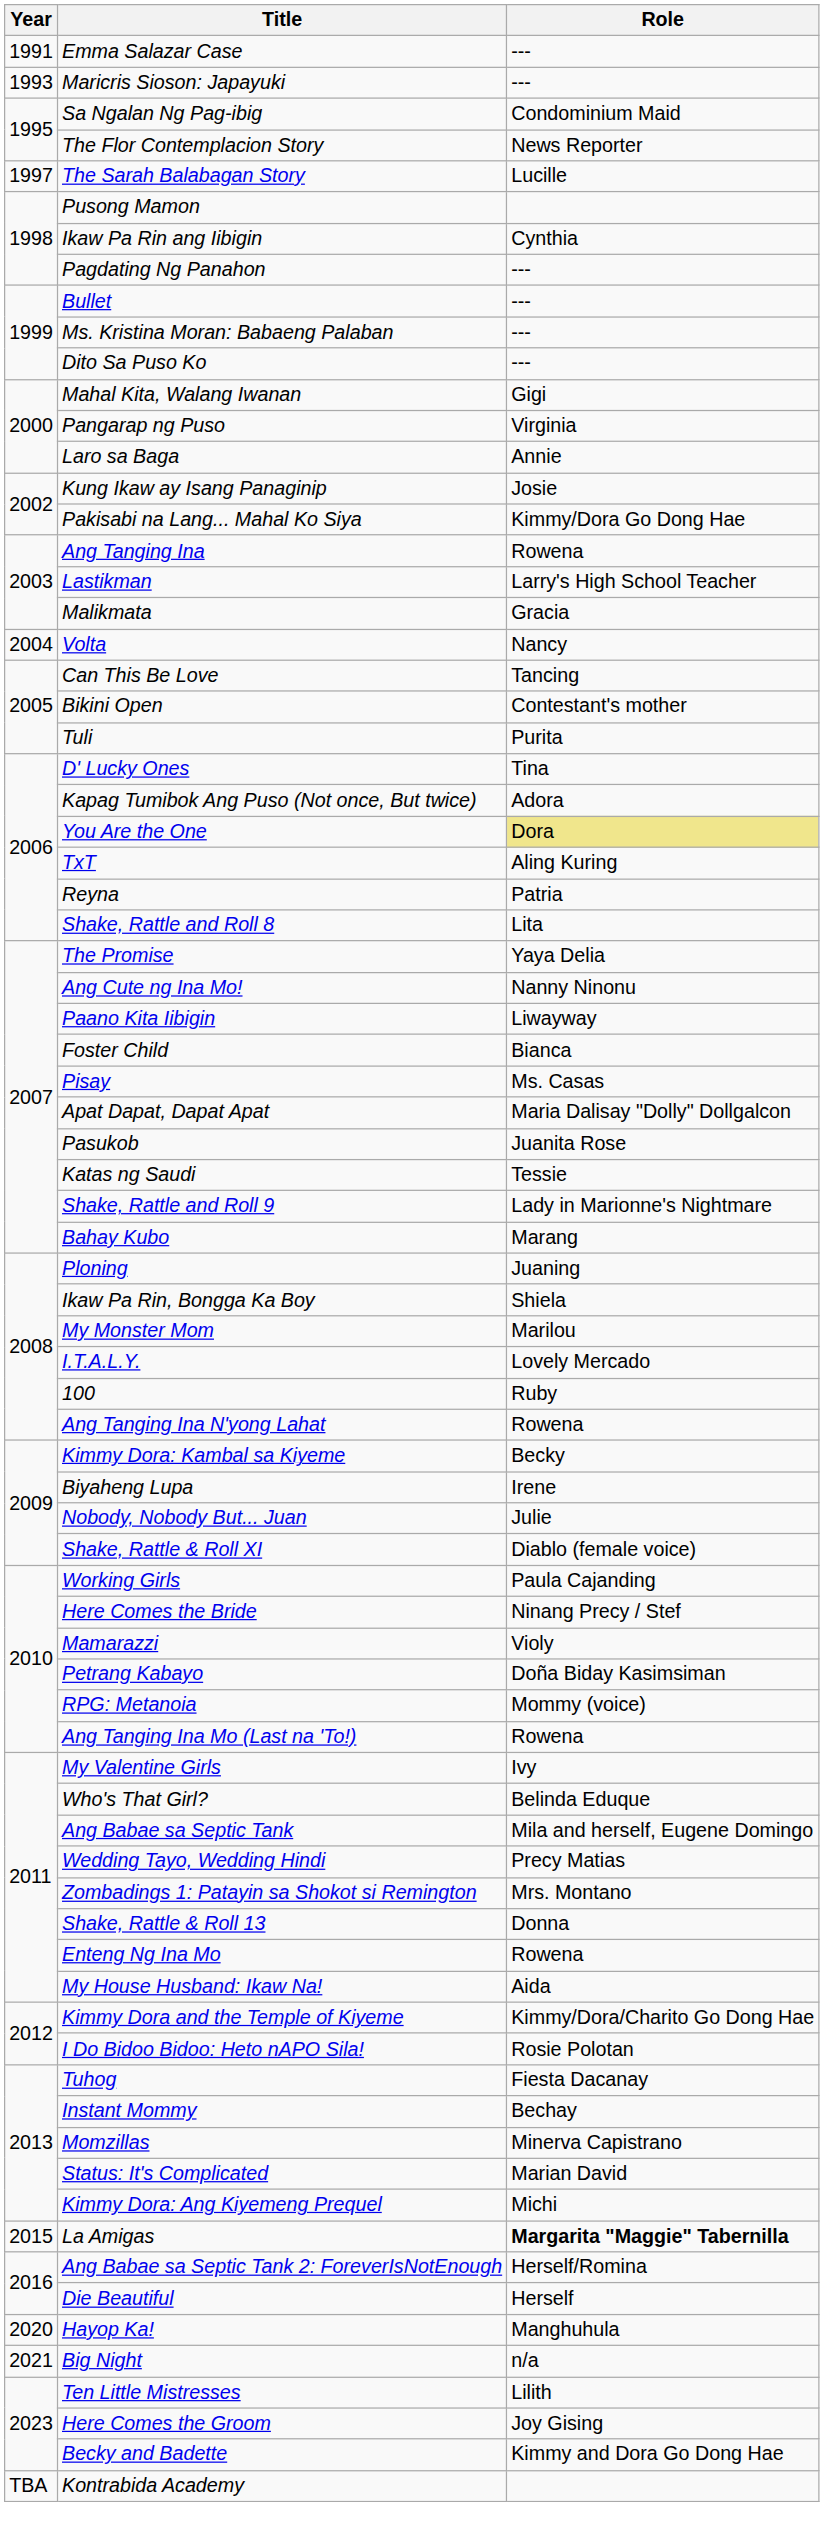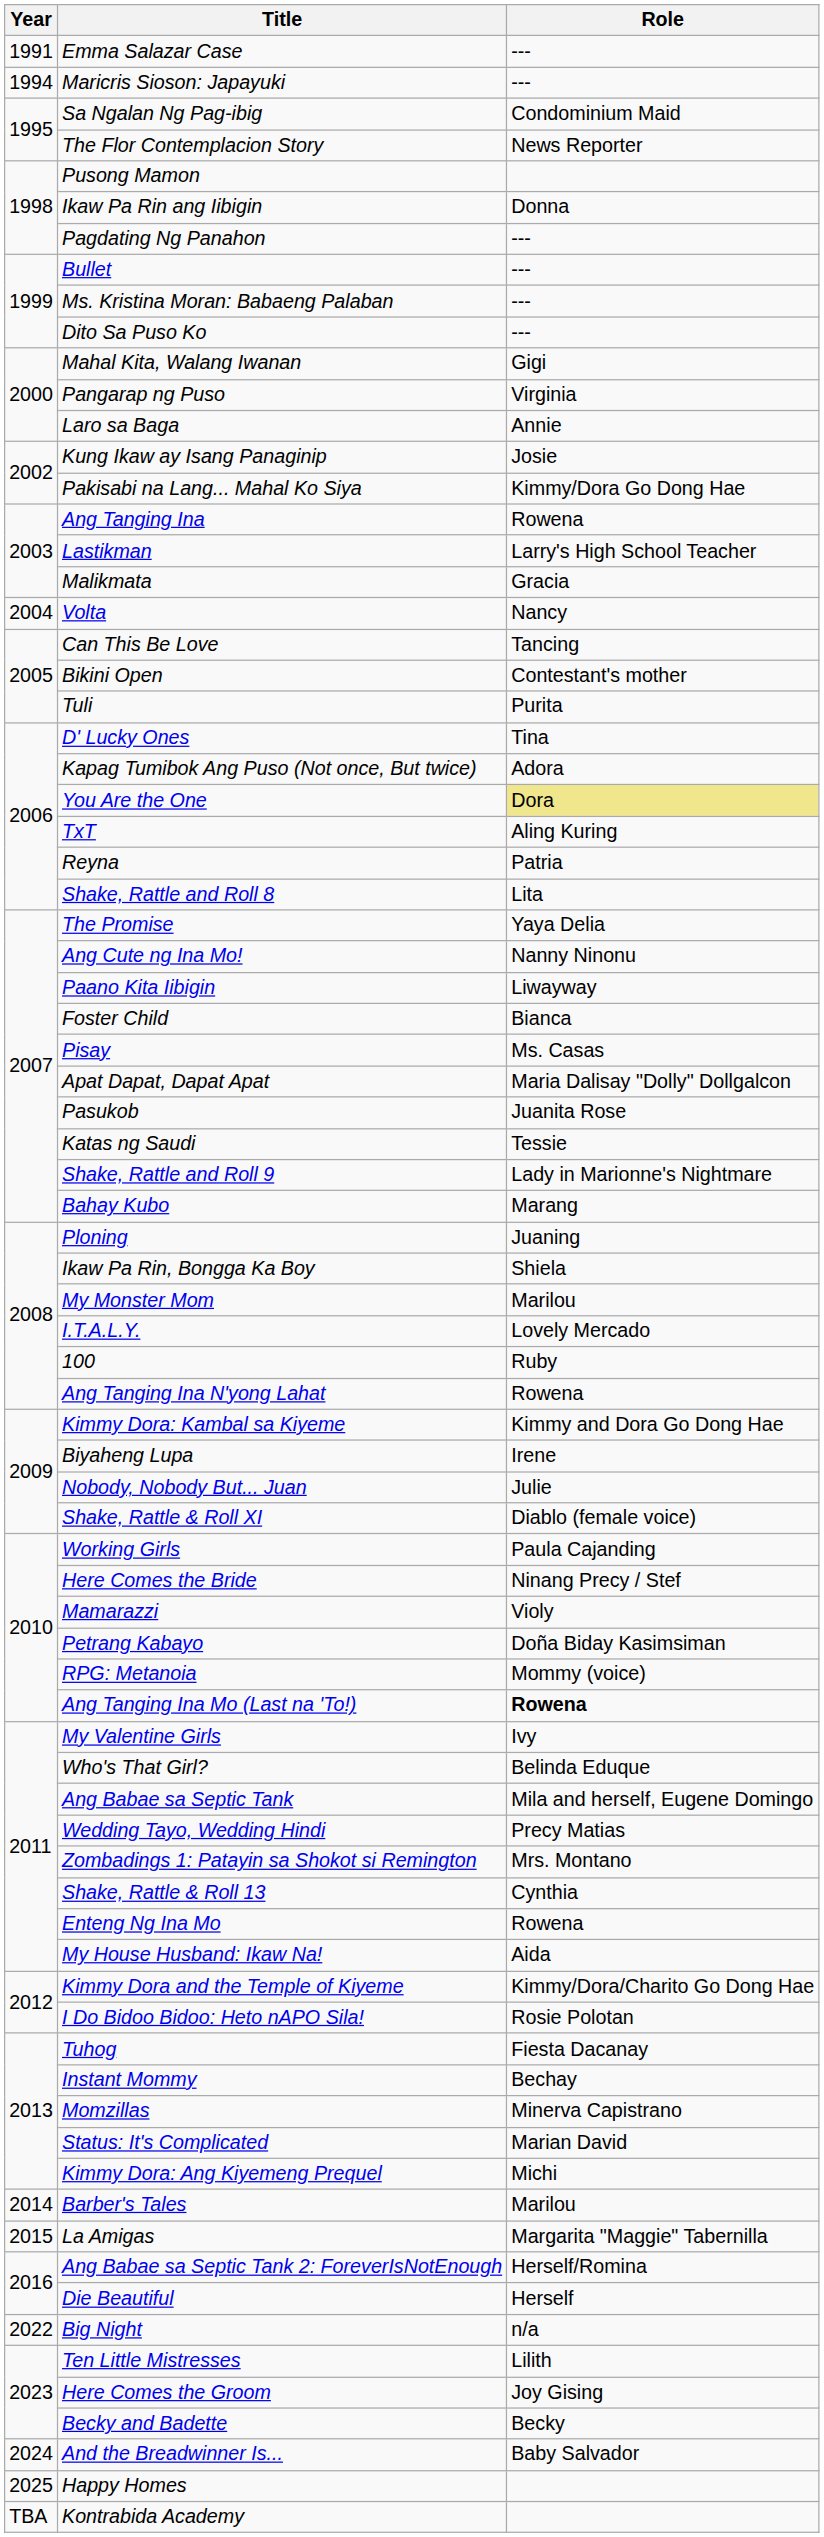Maricris Sioson: Japayuki | Year: 1993 -> 1994
- row: 1997 | The Sarah Balabagan Story | Lucille
Ikaw Pa Rin ang Iibigin | Role: Cynthia -> Donna
Kimmy Dora: Kambal sa Kiyeme | Role: Becky -> Kimmy and Dora Go Dong Hae
Ang Tanging Ina Mo (Last na 'To!) | Role: normal -> bold
Shake, Rattle & Roll 13 | Role: Donna -> Cynthia
+ row: 2014 | Barber's Tales | Marilou
La Amigas | Role: bold -> normal
- row: 2020 | Hayop Ka! | Manghuhula
Big Night | Year: 2021 -> 2022
Becky and Badette | Role: Kimmy and Dora Go Dong Hae -> Becky
+ row: 2024 | And the Breadwinner Is... | Baby Salvador
+ row: 2025 | Happy Homes
